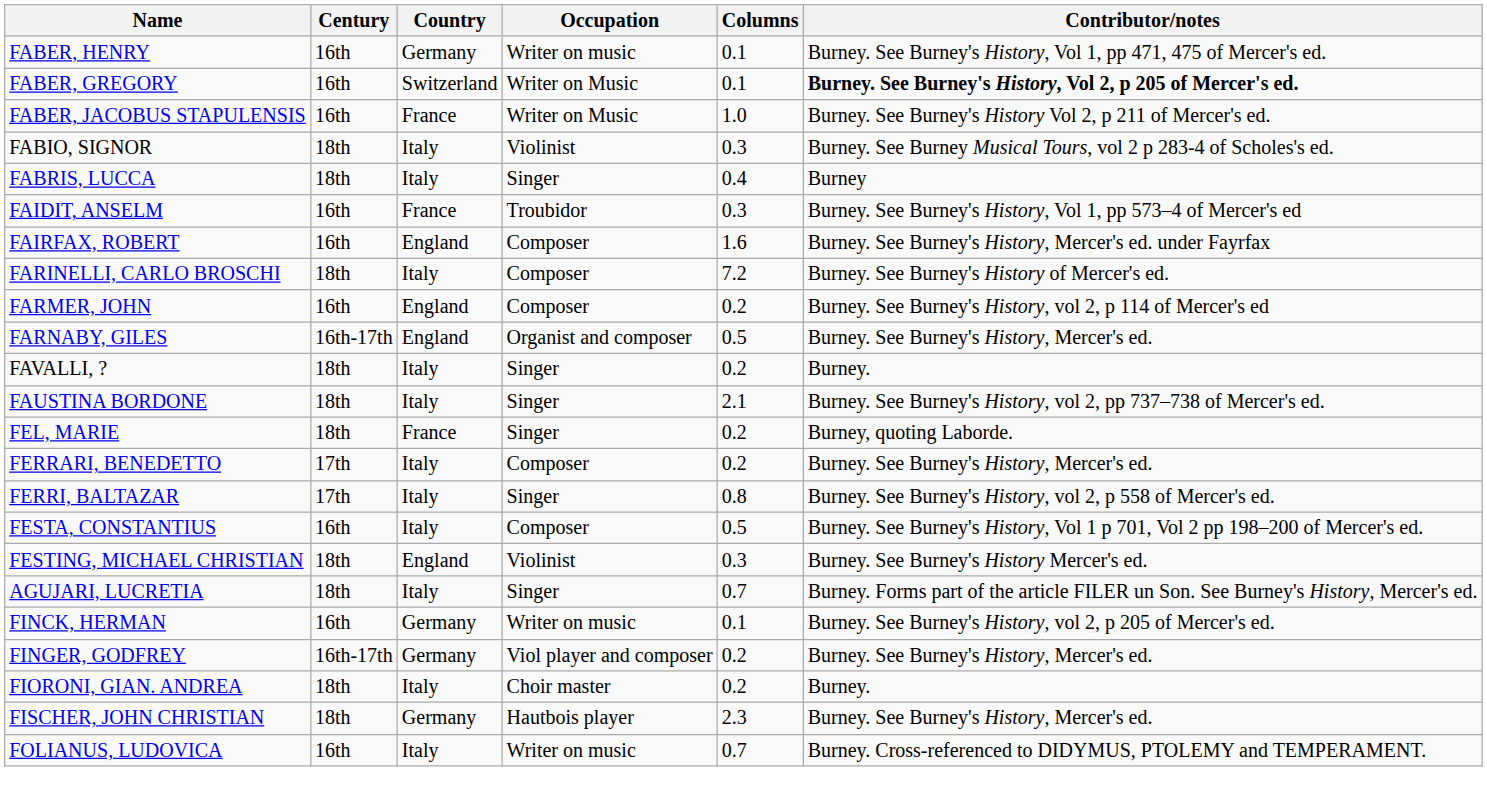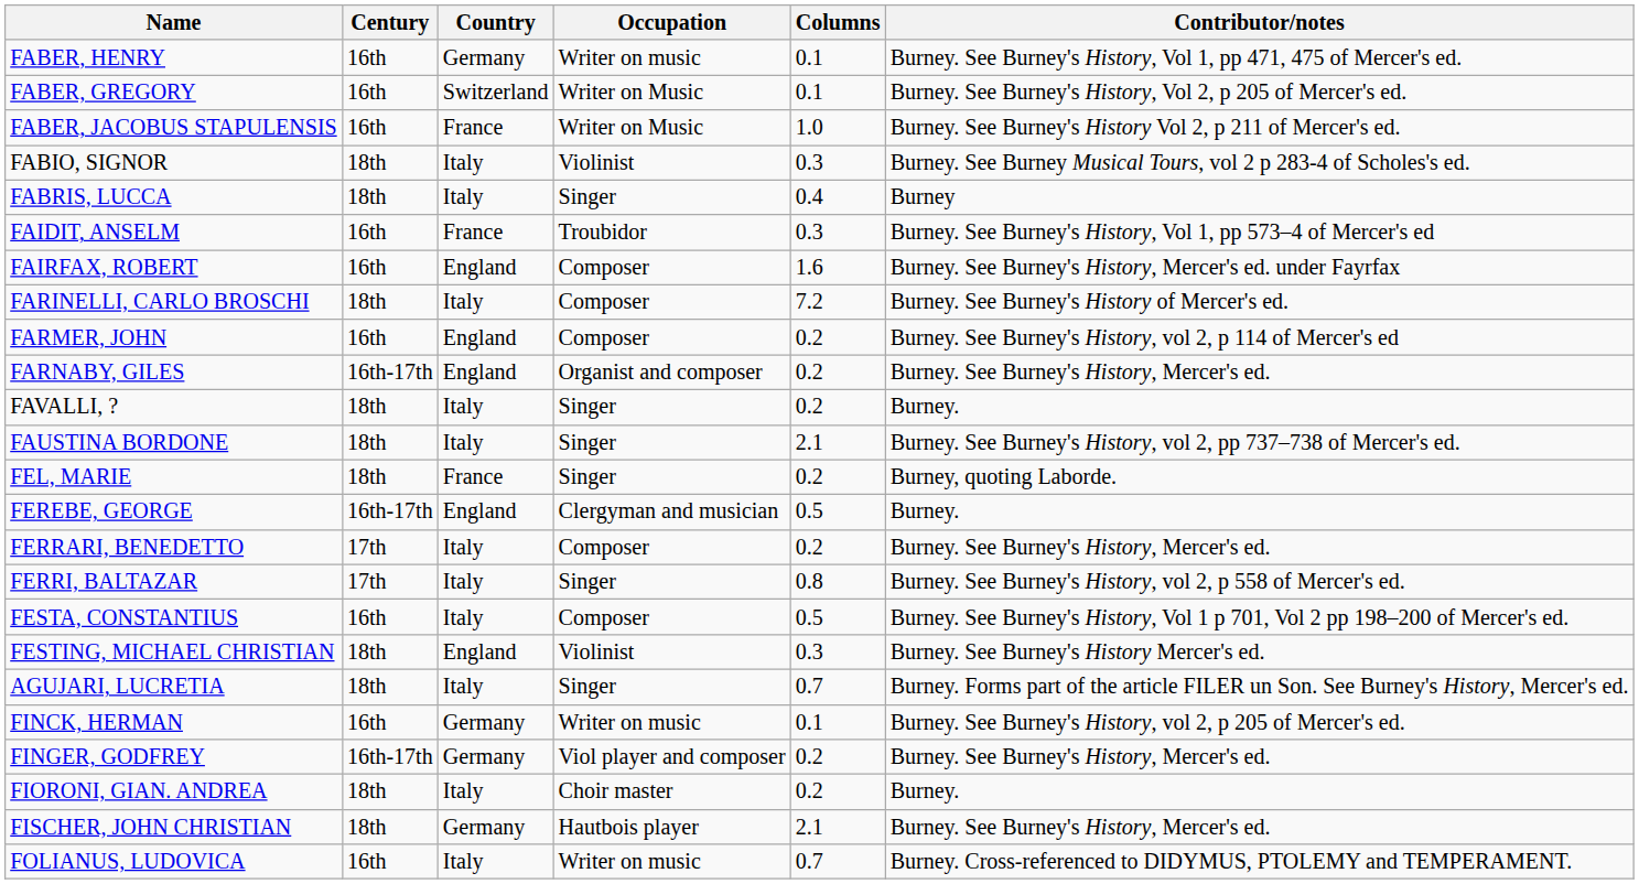FABER, GREGORY | Contributor/notes: bold -> normal
FARNABY, GILES | Columns: 0.5 -> 0.2
+ row: FEREBE, GEORGE | 16th-17th | England | Clergyman and musician | 0.5 | Burney.
FISCHER, JOHN CHRISTIAN | Columns: 2.3 -> 2.1
